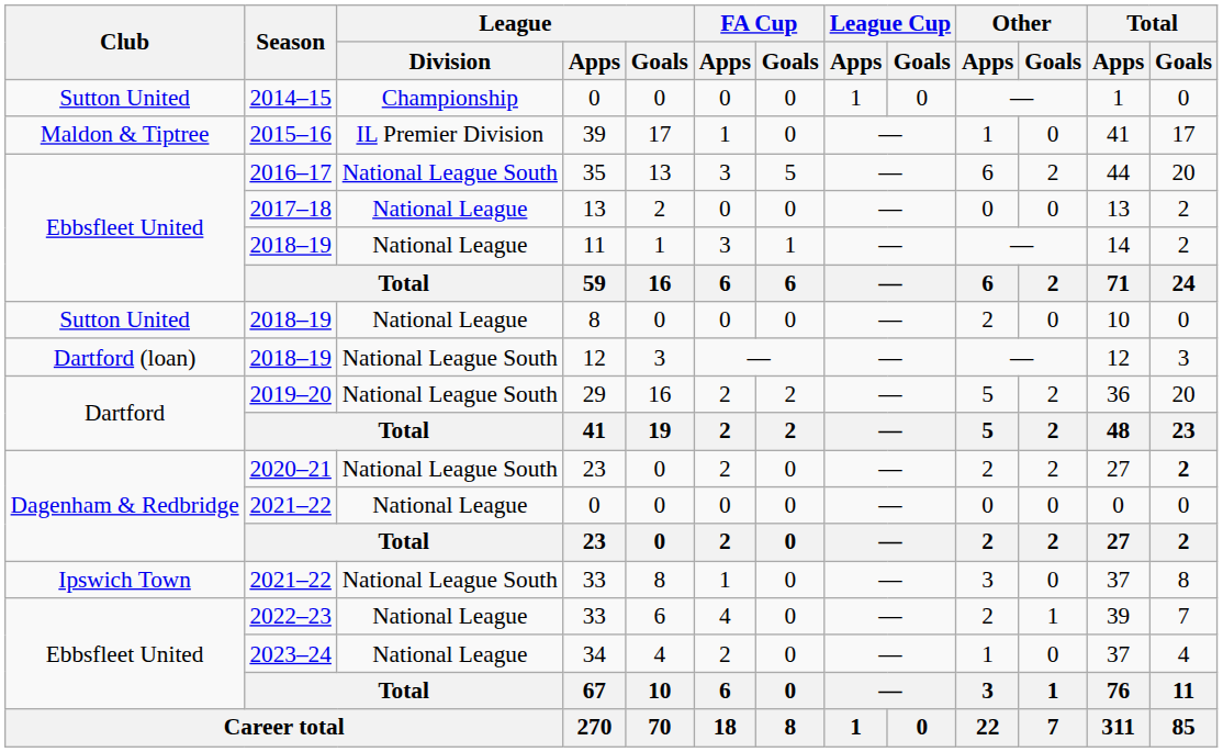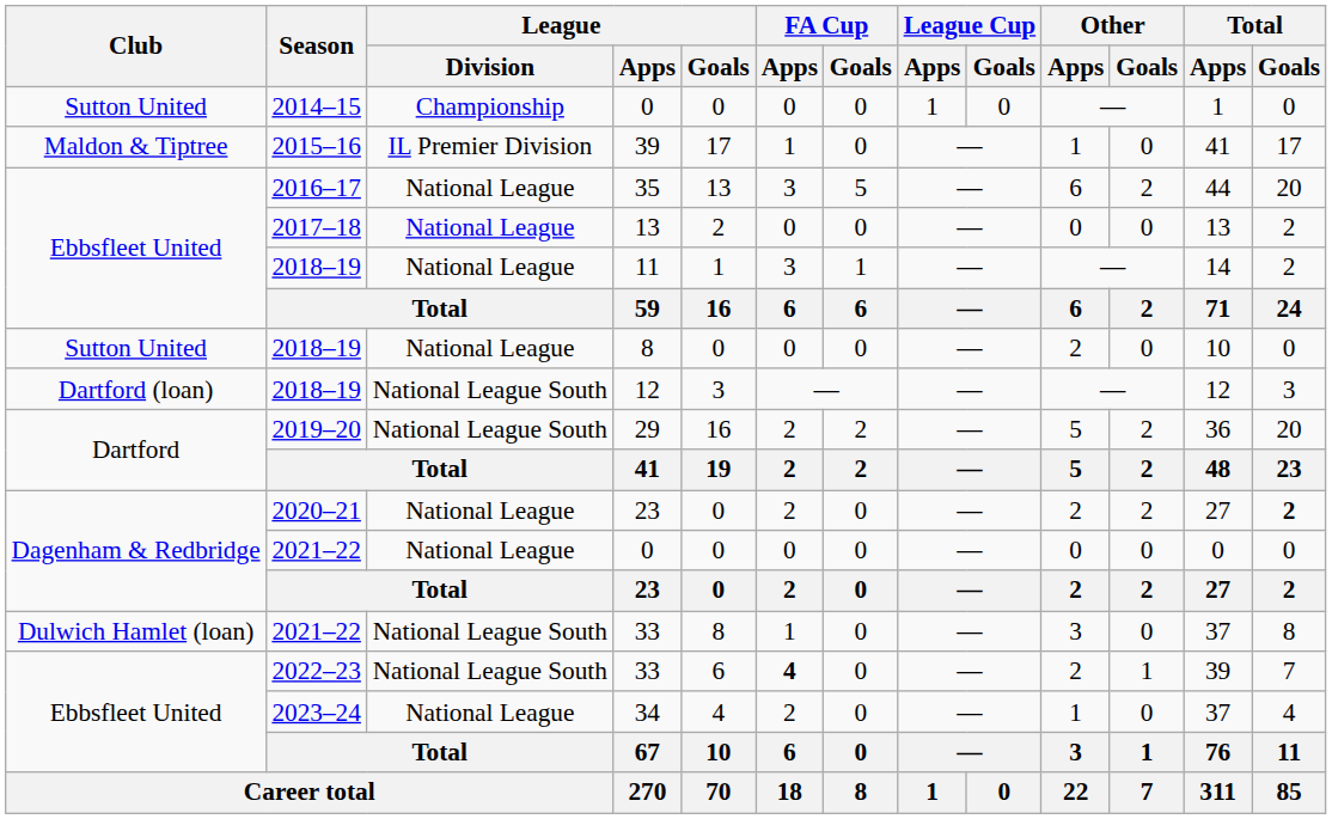35 | League / Division: National League South -> National League
2020–21 / 23 | League / Division: National League South -> National League
2021–22 / 33 | Club: Ipswich Town -> Dulwich Hamlet (loan)
2022–23 / 33 | League / Division: National League -> National League South
2022–23 / 33 | FA Cup / Apps: normal -> bold
